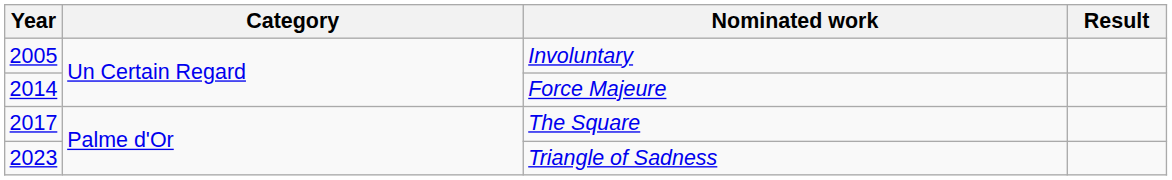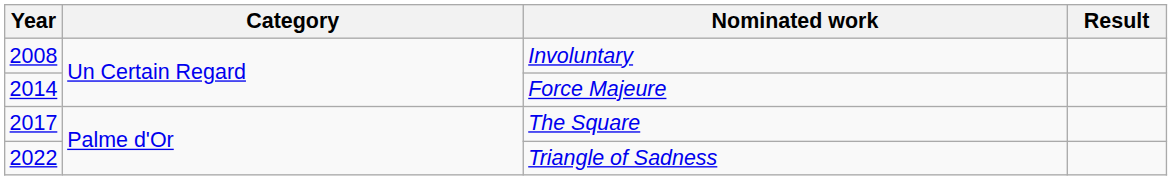Involuntary | Year: 2005 -> 2008
Triangle of Sadness | Year: 2023 -> 2022
